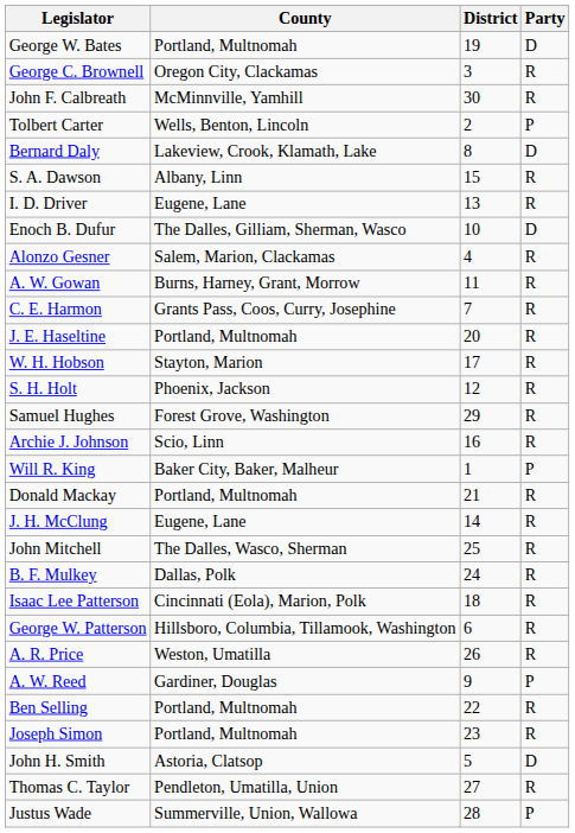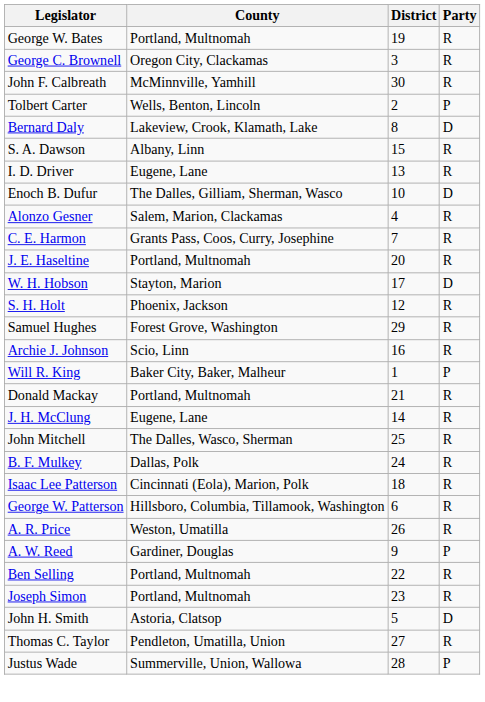George W. Bates | Party: D -> R
- row: A. W. Gowan | Burns, Harney, Grant, Morrow | 11 | R
W. H. Hobson | Party: R -> D
